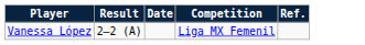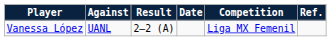+ column: Against | UANL
